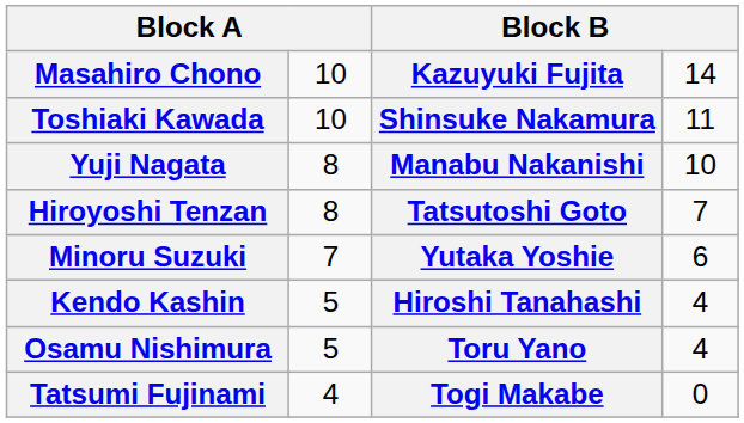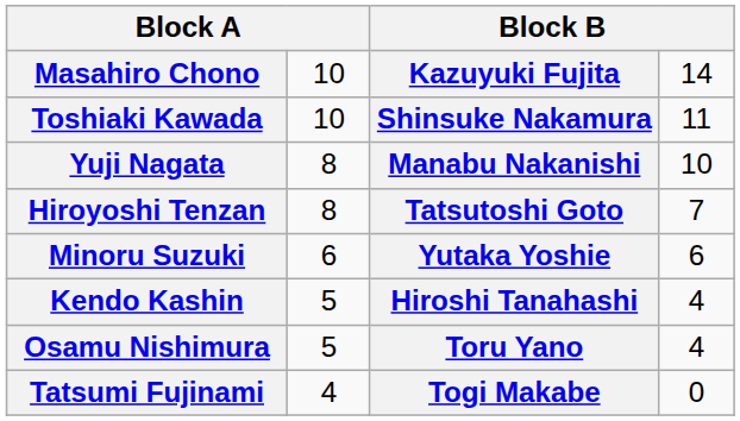Minoru Suzuki | column 2: 7 -> 6
